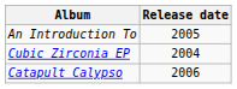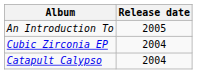Catapult Calypso | Release date: 2006 -> 2004
